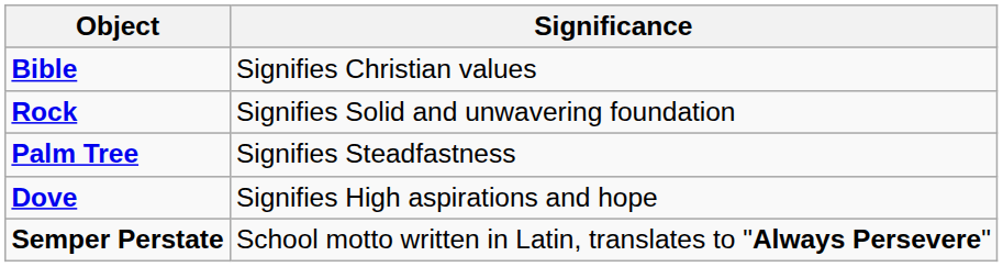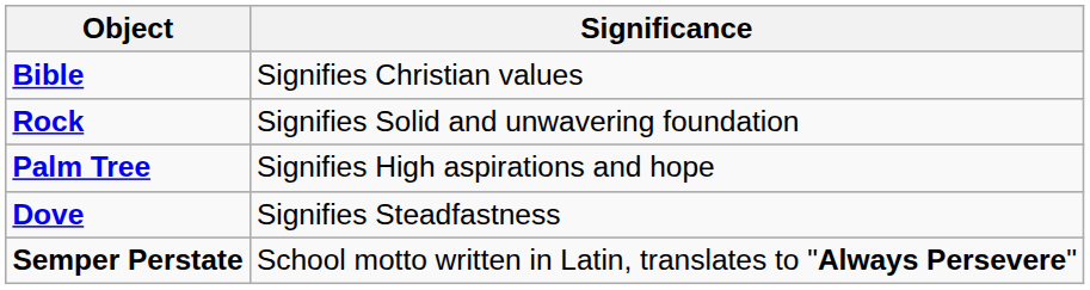Palm Tree | Significance: Signifies Steadfastness -> Signifies High aspirations and hope
Dove | Significance: Signifies High aspirations and hope -> Signifies Steadfastness
